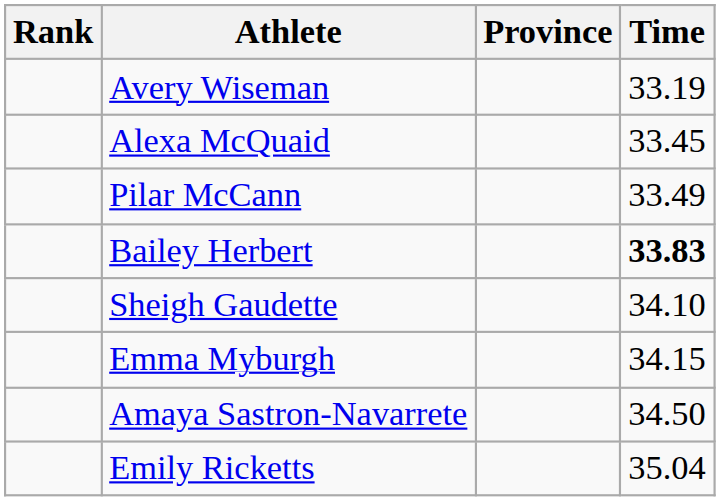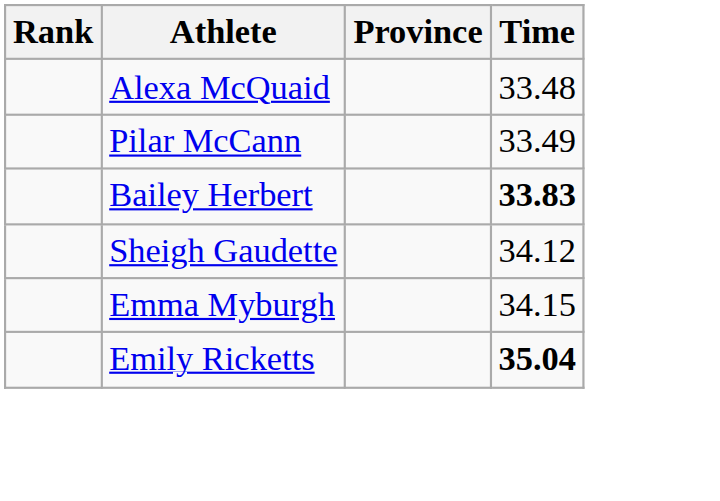- row: Avery Wiseman | 33.19
Alexa McQuaid | Time: 33.45 -> 33.48
Sheigh Gaudette | Time: 34.10 -> 34.12
- row: Amaya Sastron-Navarrete | 34.50
Emily Ricketts | Time: normal -> bold
